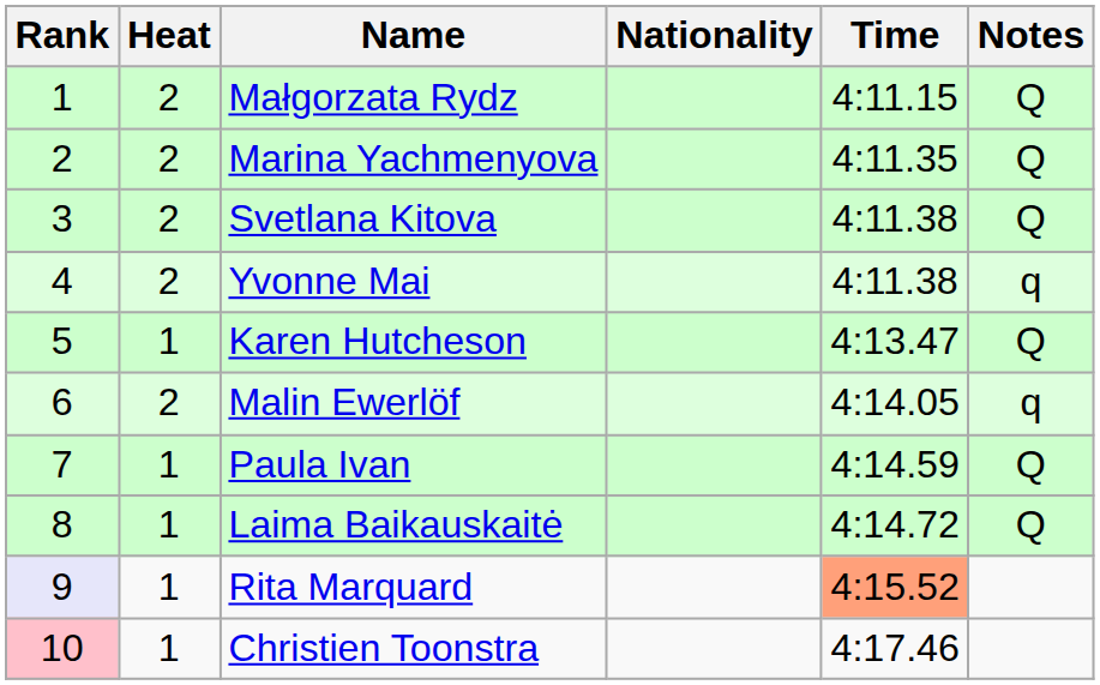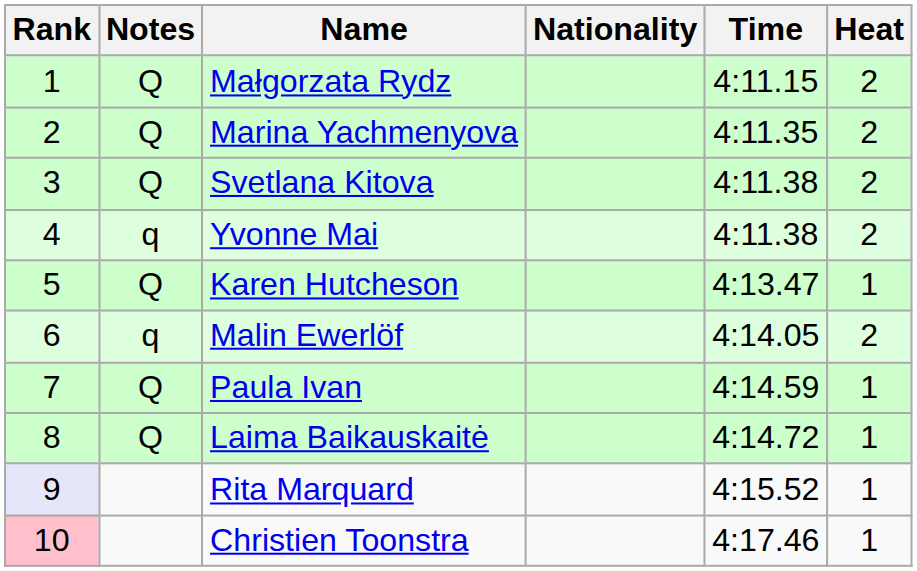columns swapped: Heat <-> Notes
Rita Marquard | Time: lightsalmon background -> no background
